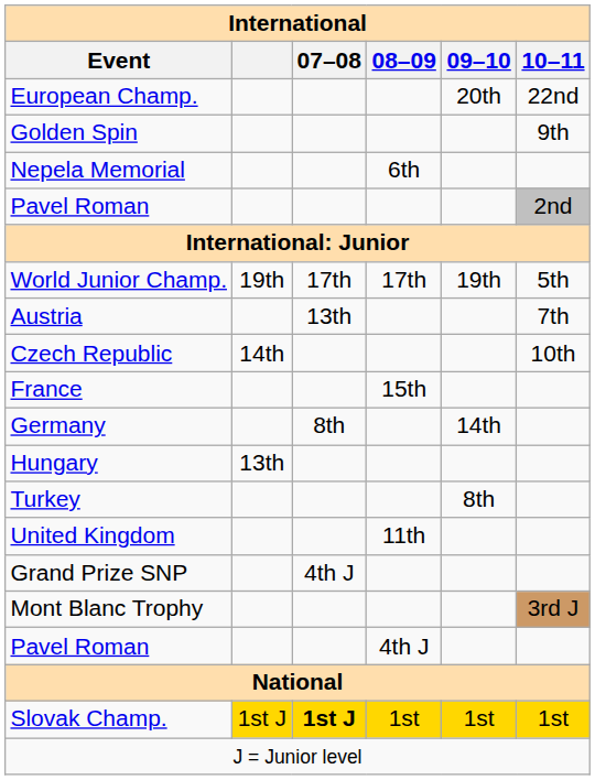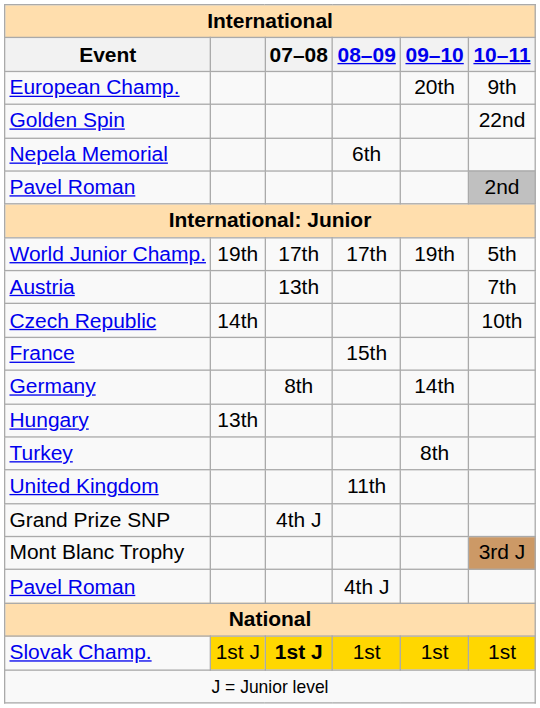European Champ. | 10–11: 22nd -> 9th
Golden Spin | 10–11: 9th -> 22nd
